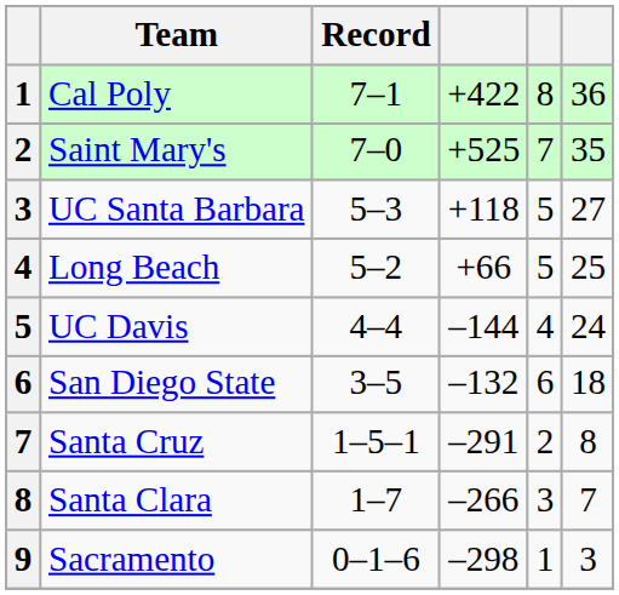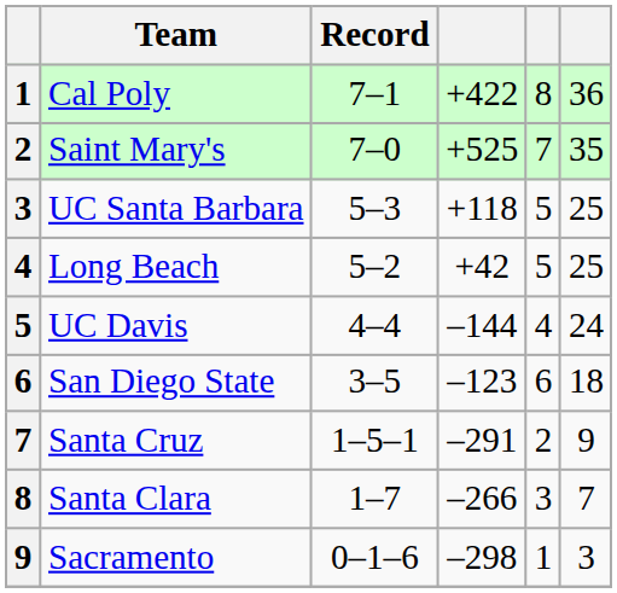UC Santa Barbara | column 6: 27 -> 25
Long Beach | column 4: +66 -> +42
San Diego State | column 4: –132 -> –123
Santa Cruz | column 6: 8 -> 9
